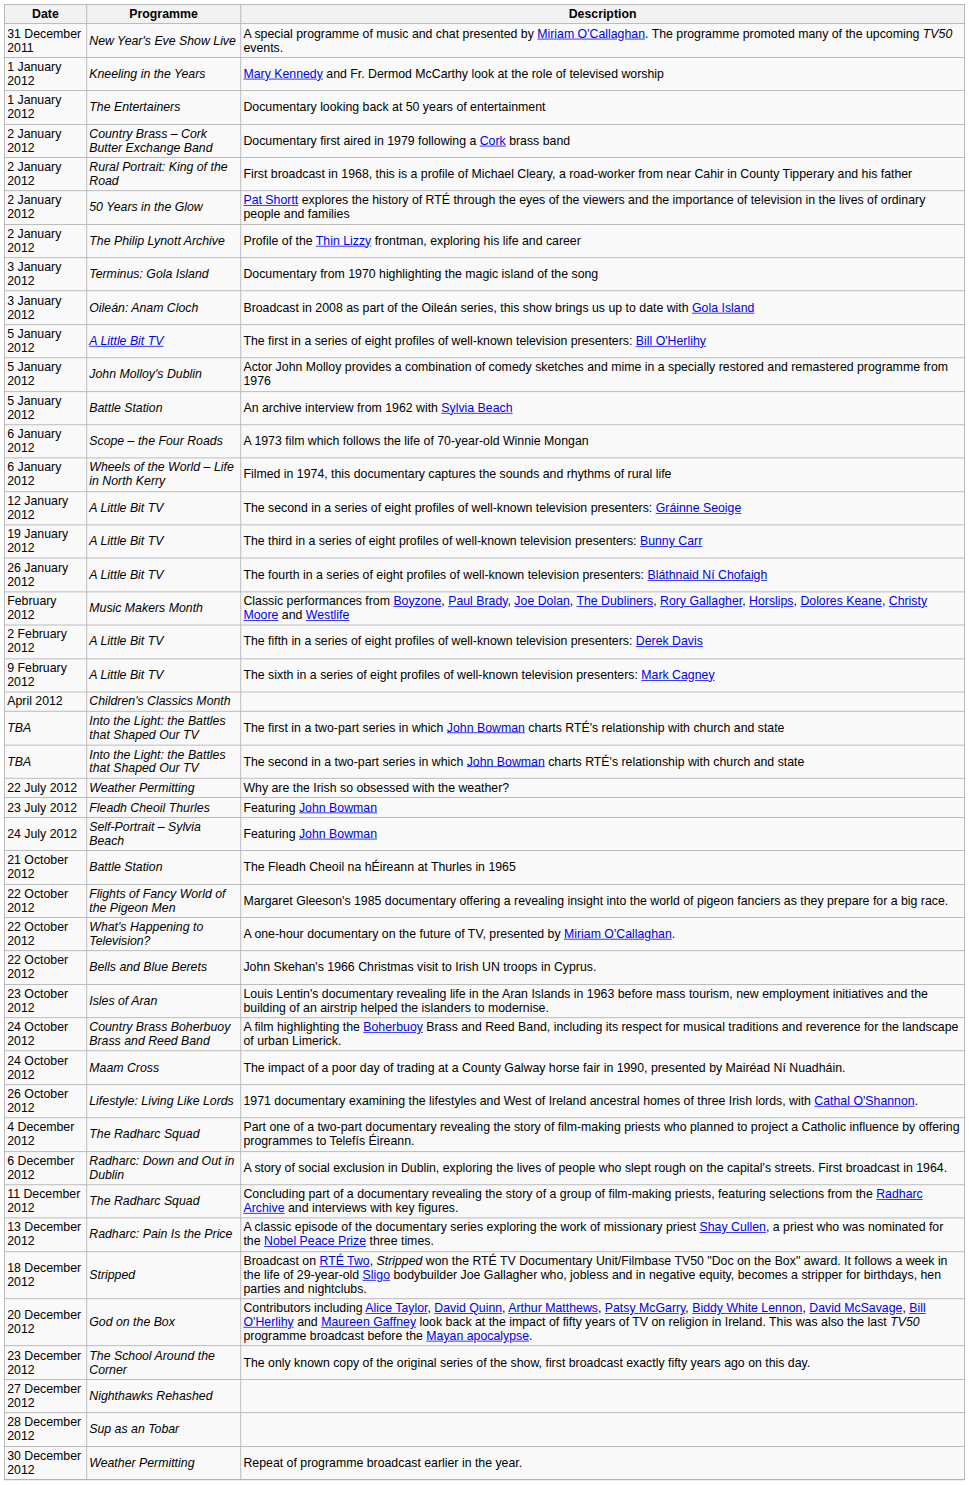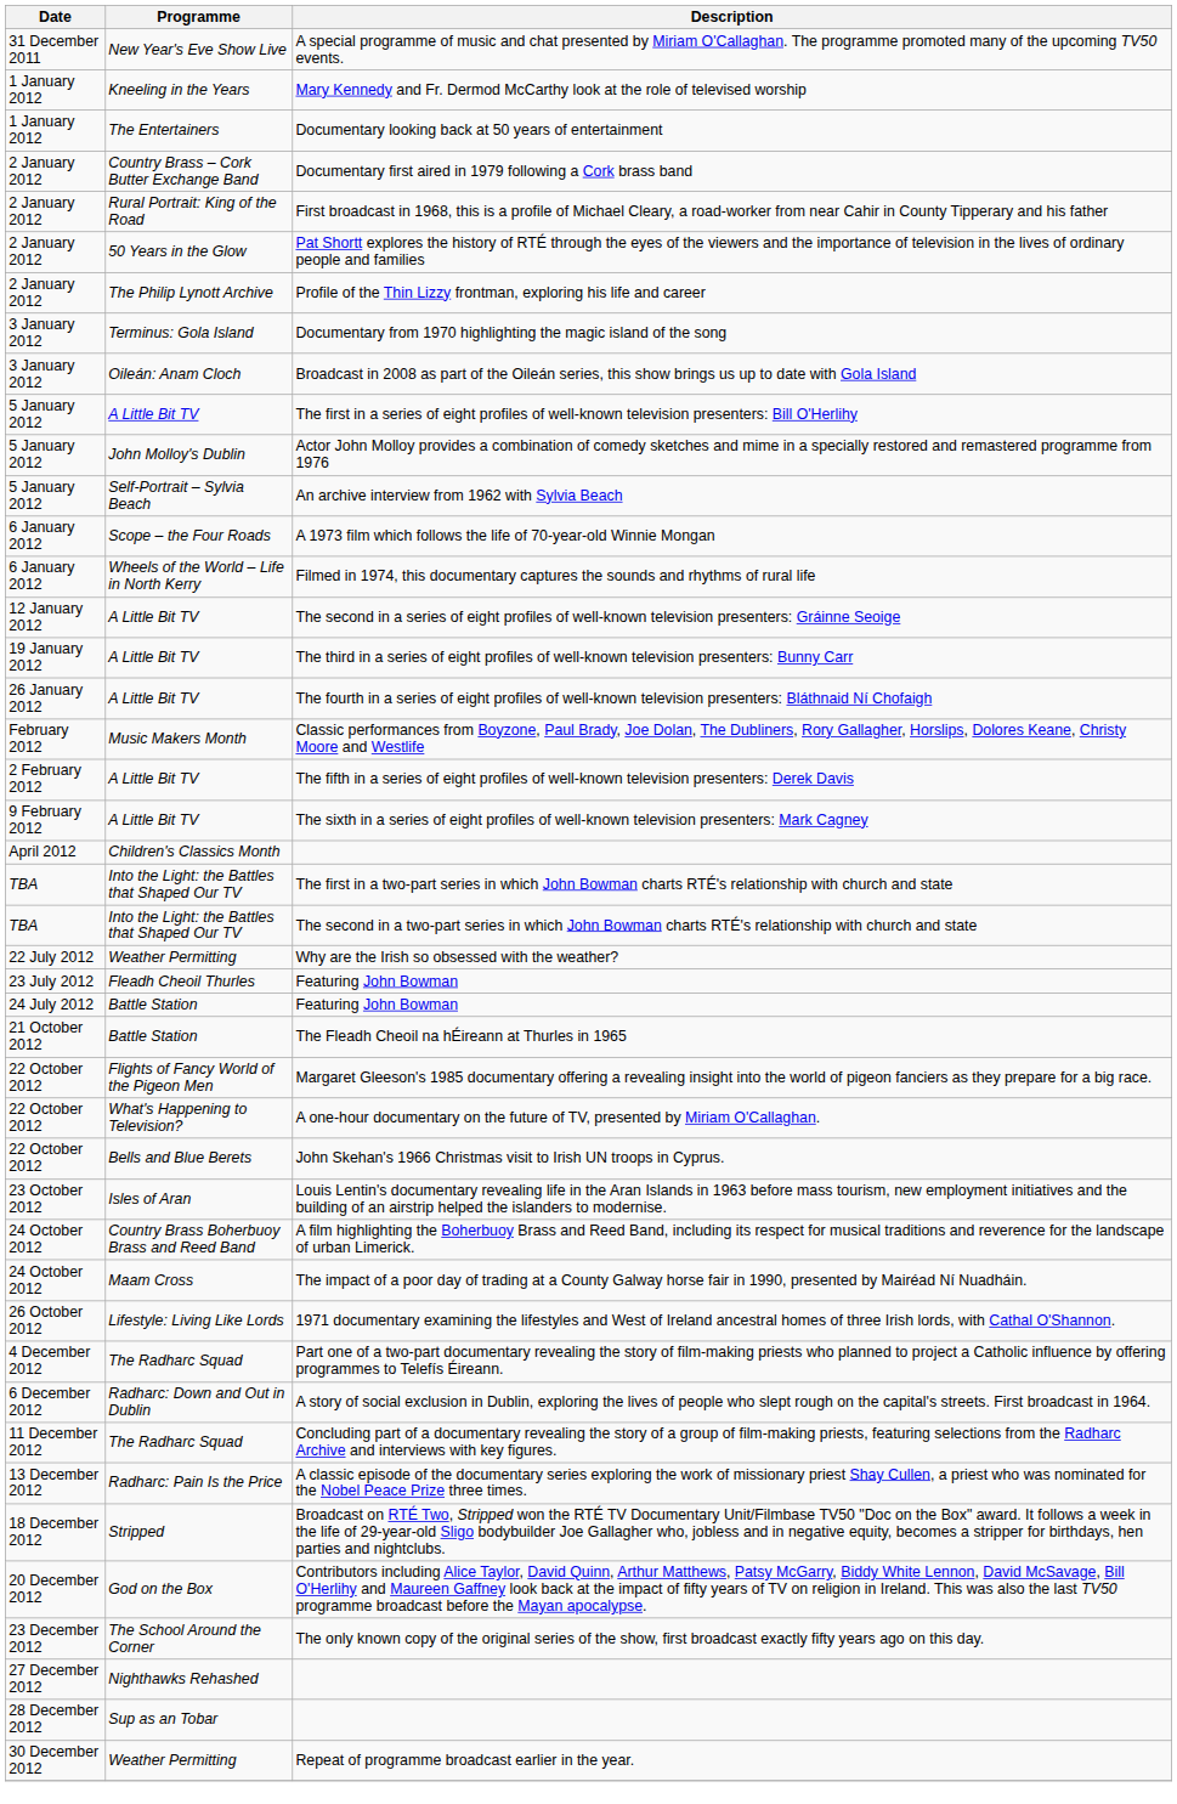An archive interview from 1962 with Sylvia Beach | Programme: Battle Station -> Self-Portrait – Sylvia Beach
24 July 2012 / Featuring John Bowman | Programme: Self-Portrait – Sylvia Beach -> Battle Station
